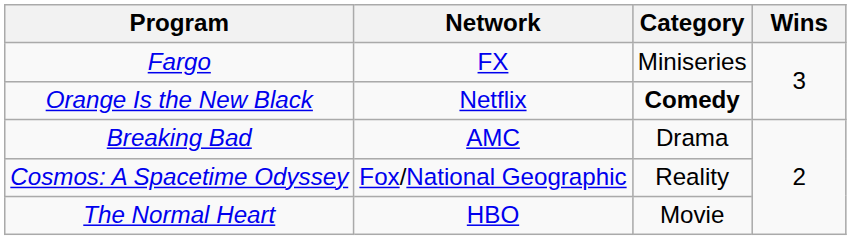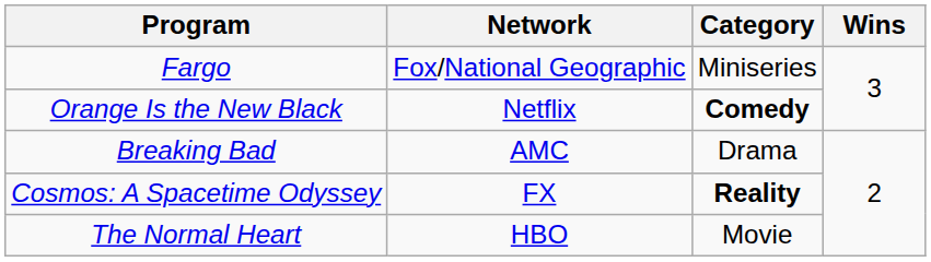Fargo | Network: FX -> Fox/National Geographic
Cosmos: A Spacetime Odyssey | Network: Fox/National Geographic -> FX
Cosmos: A Spacetime Odyssey | Category: normal -> bold
